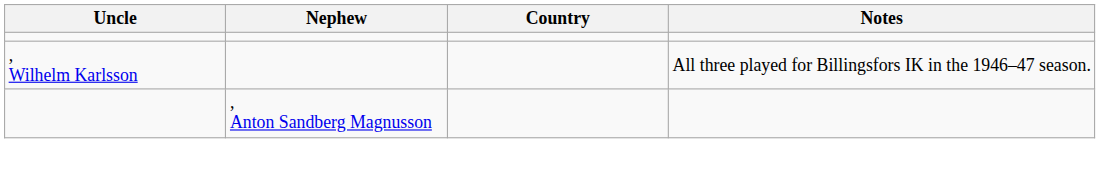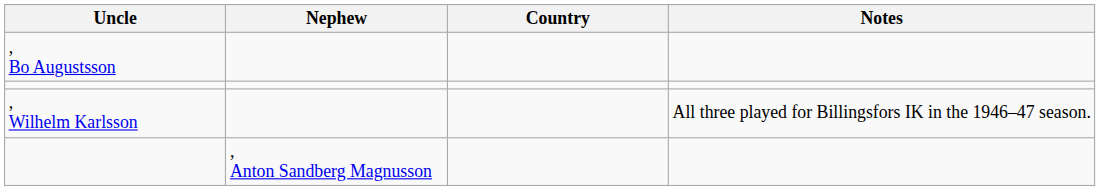+ row: , Bo Augustsson
